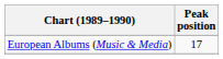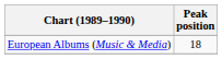European Albums (Music & Media) | Peak position: 17 -> 18
